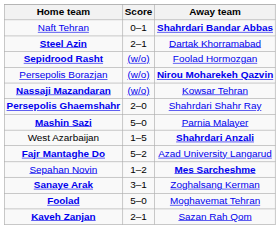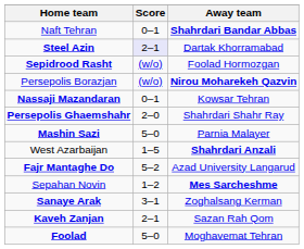Steel Azin | Score: no background -> lavender background
Nassaji Mazandaran | Score: (w/o) -> 0–1
rows swapped: Kaveh Zanjan <-> Foolad
